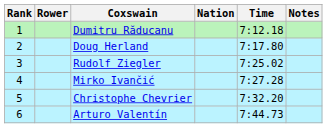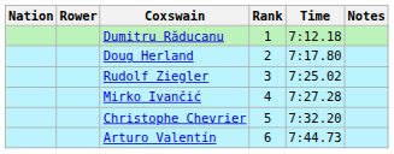columns swapped: Rank <-> Nation
